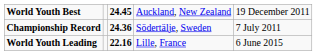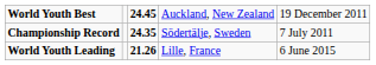Championship Record | column 3: 24.36 -> 24.35
World Youth Leading | column 3: 22.16 -> 21.26
